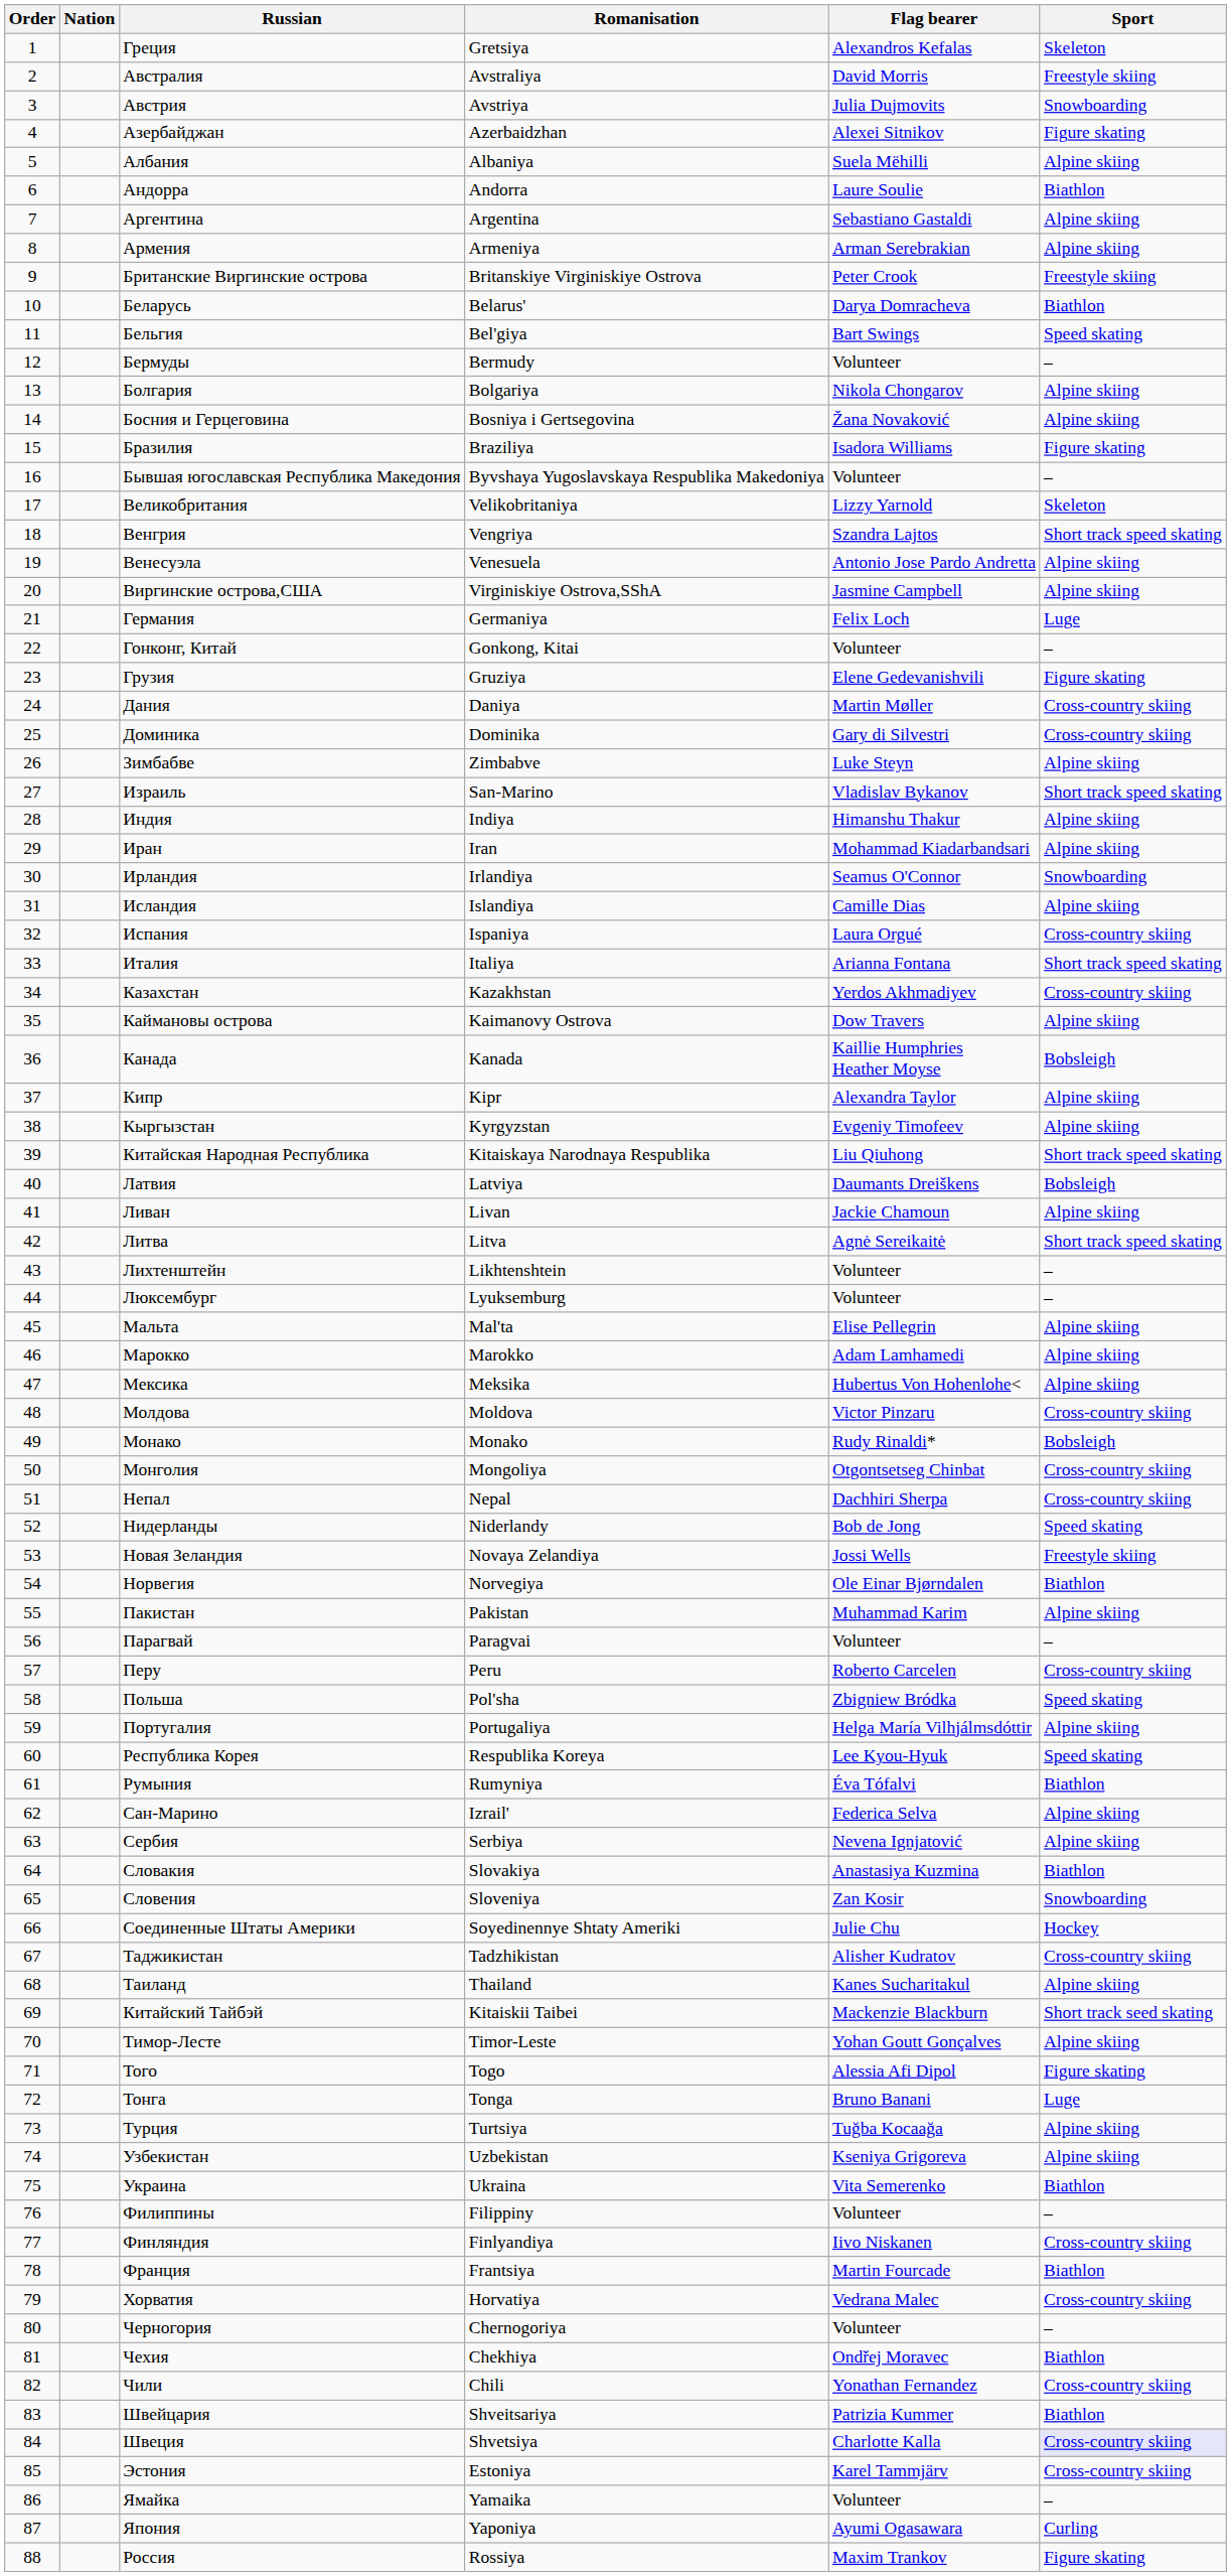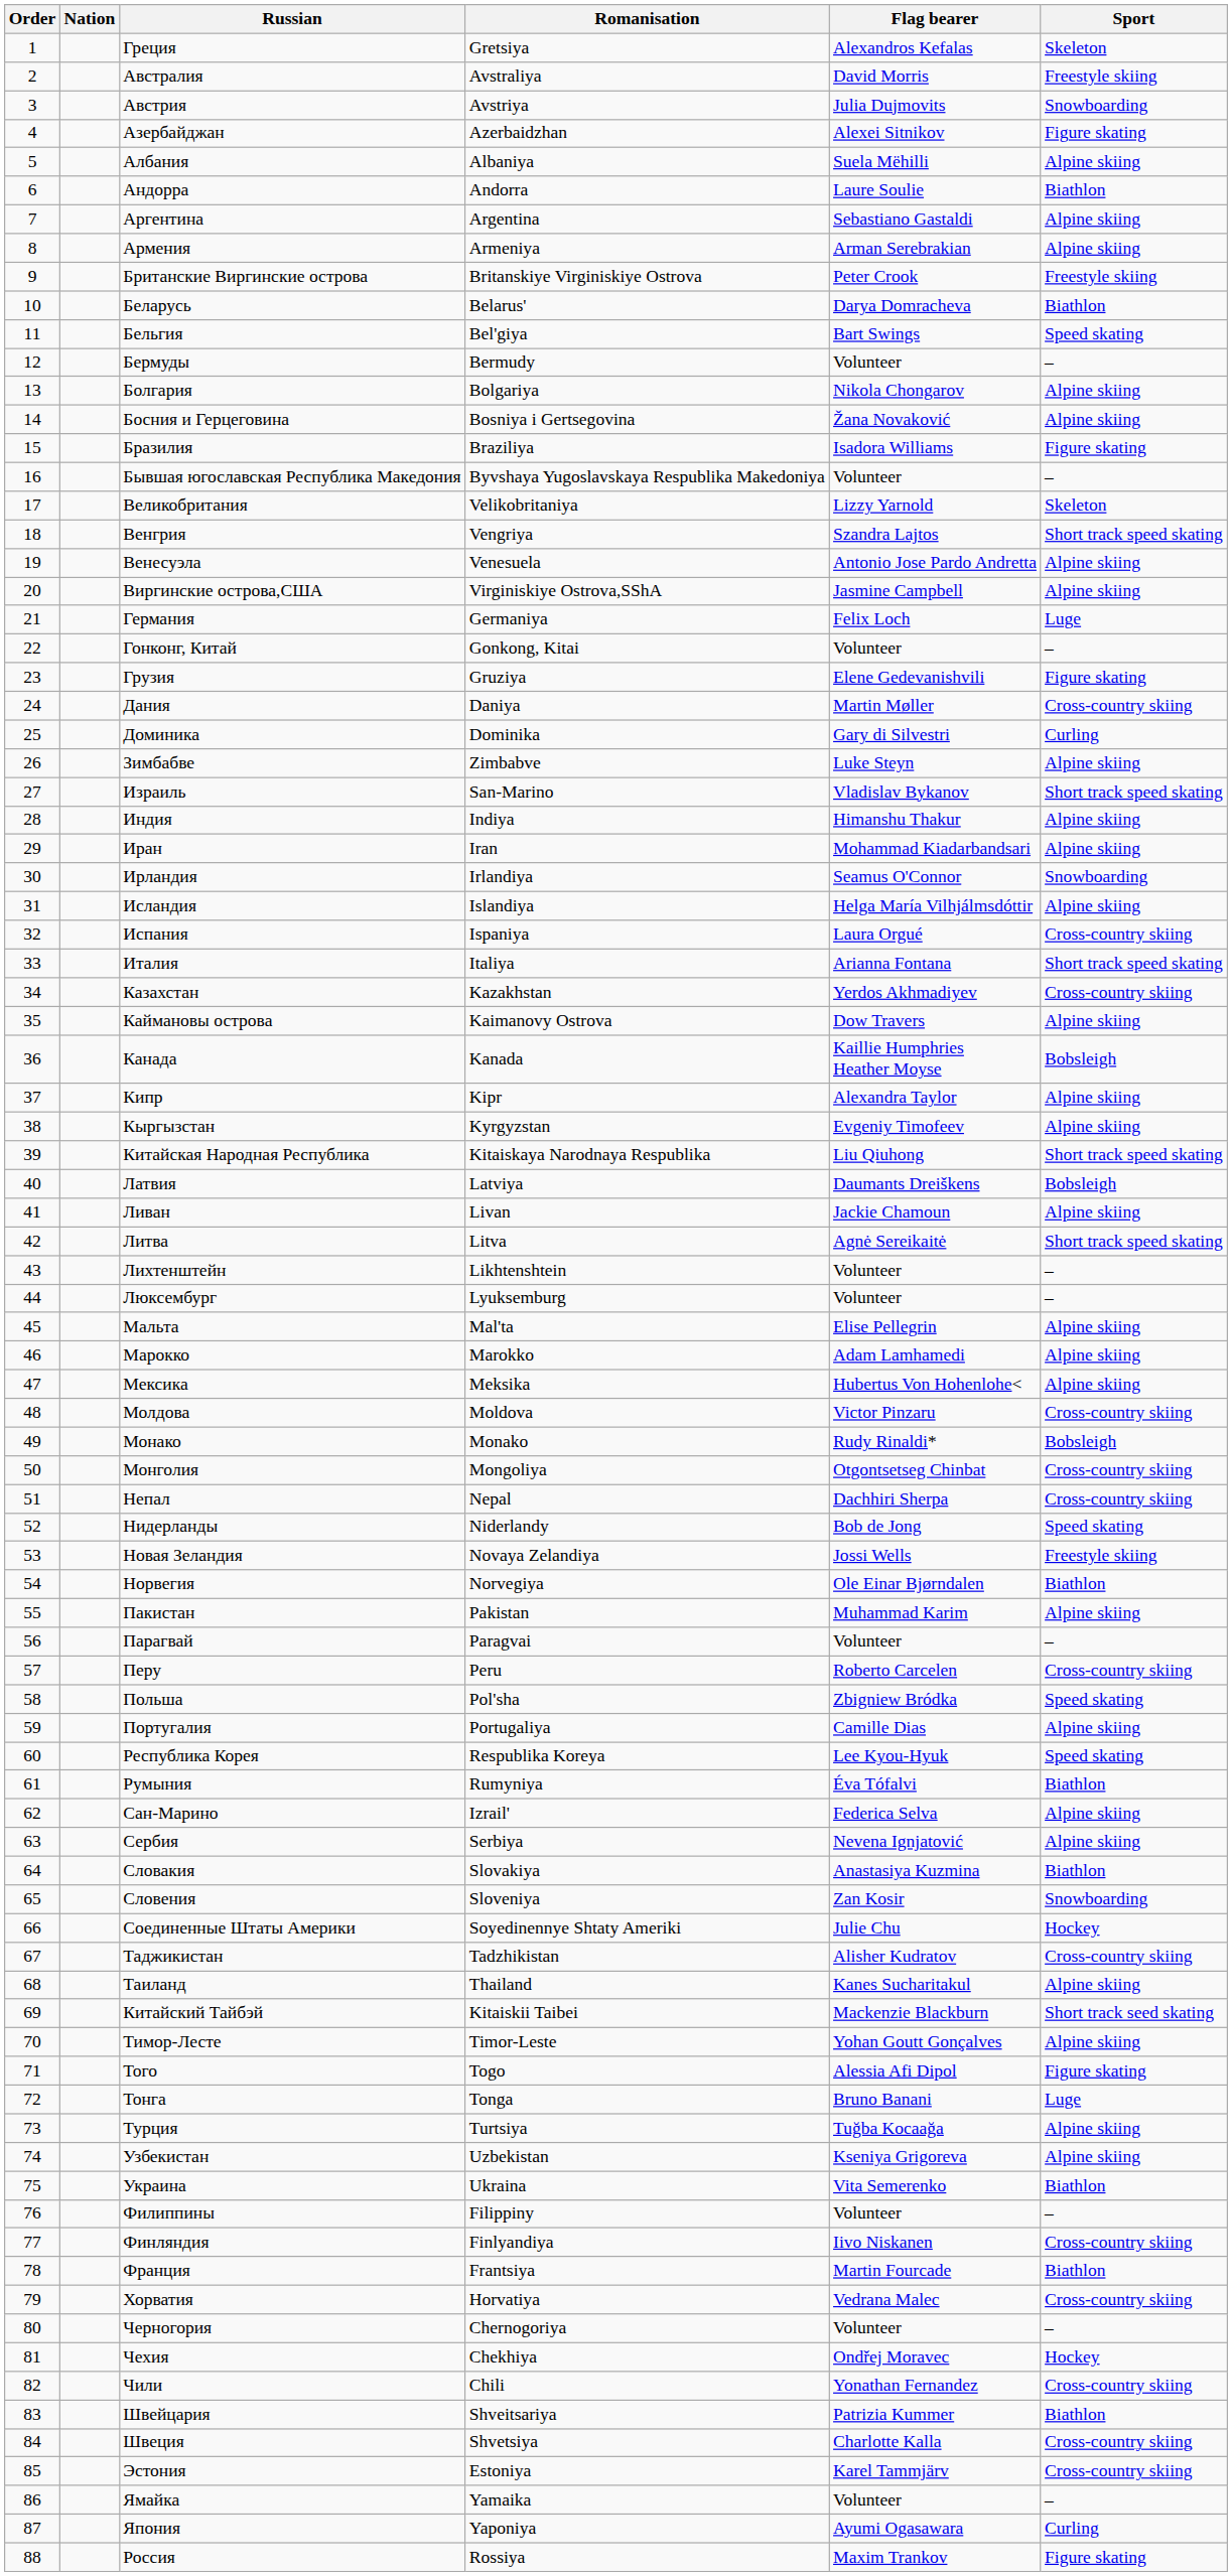Доминика | Sport: Cross-country skiing -> Curling
Исландия | Flag bearer: Camille Dias -> Helga María Vilhjálmsdóttir
Португалия | Flag bearer: Helga María Vilhjálmsdóttir -> Camille Dias
Чехия | Sport: Biathlon -> Hockey
Швеция | Sport: lavender background -> no background
